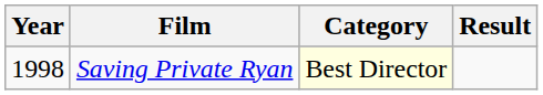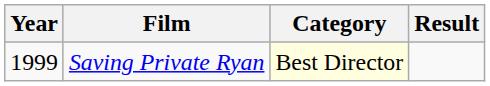Saving Private Ryan | Year: 1998 -> 1999
